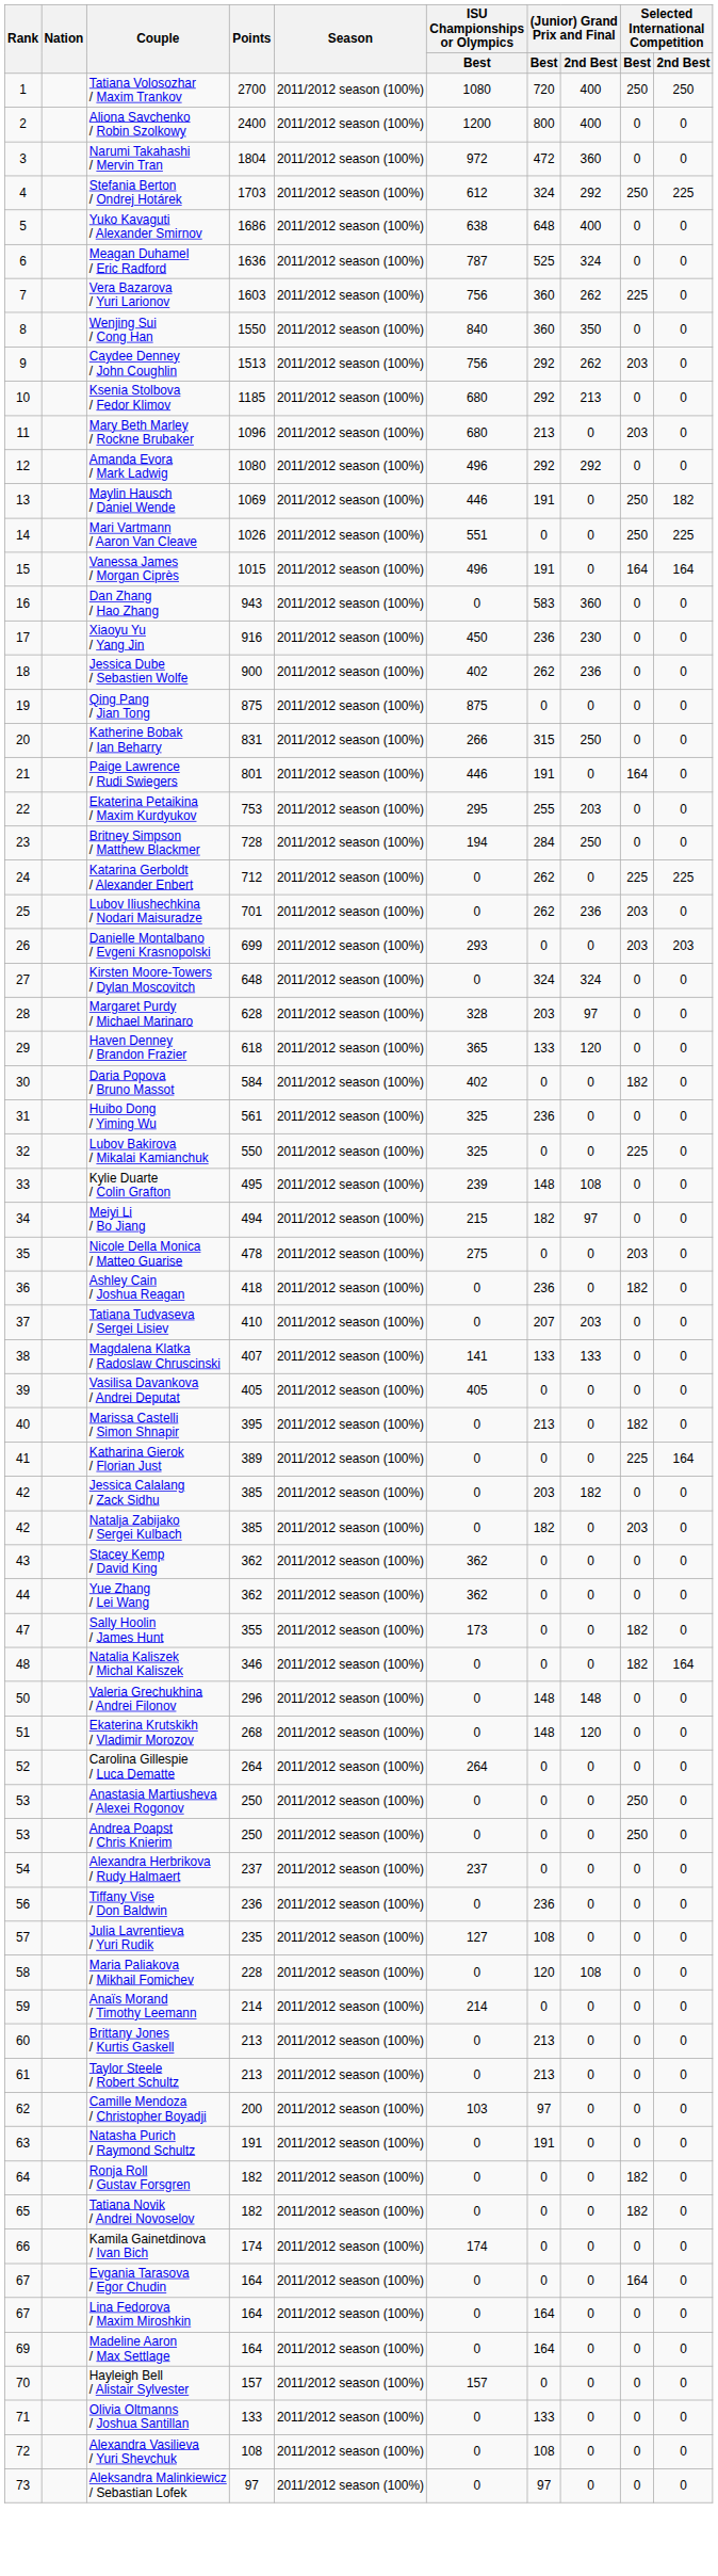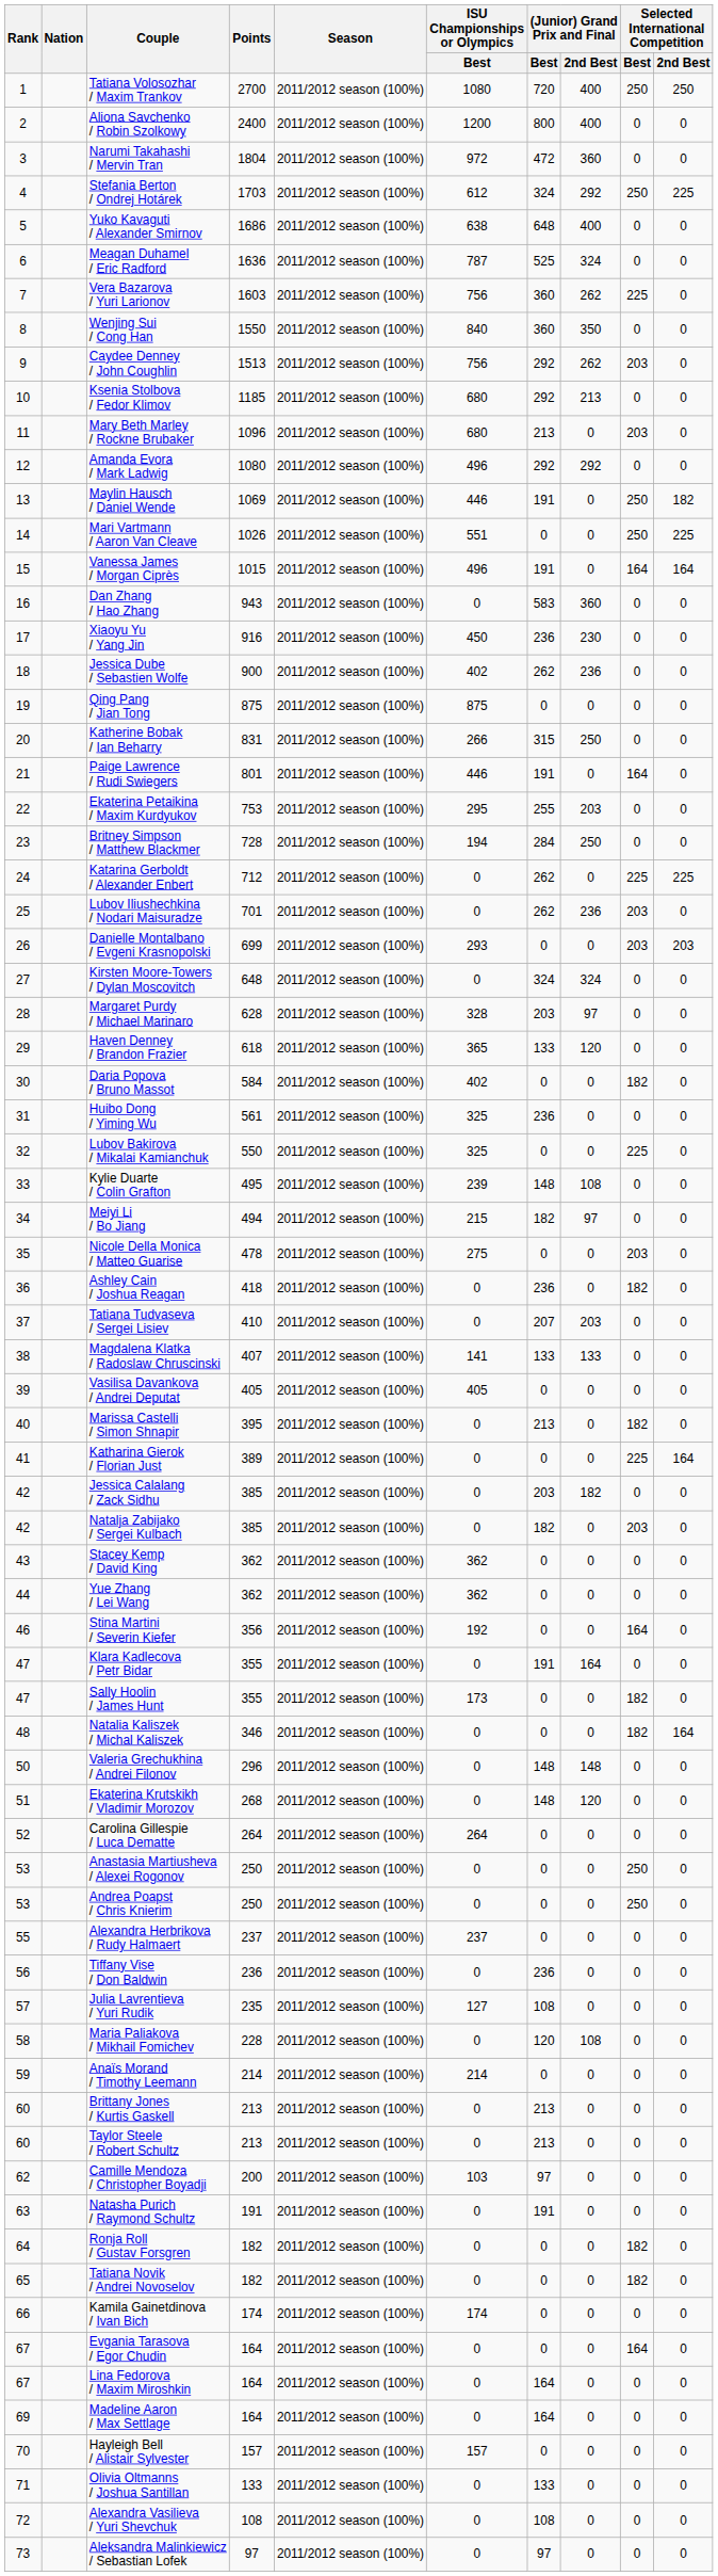+ row: 46 | Stina Martini / Severin Kiefer | 356 | 2011/2012 season (100%) | 192 | 0 | 0 | 164 | 0
+ row: 47 | Klara Kadlecova / Petr Bidar | 355 | 2011/2012 season (100%) | 0 | 191 | 164 | 0 | 0
Alexandra Herbrikova / Rudy Halmaert | Rank: 54 -> 55
Taylor Steele / Robert Schultz | Rank: 61 -> 60
